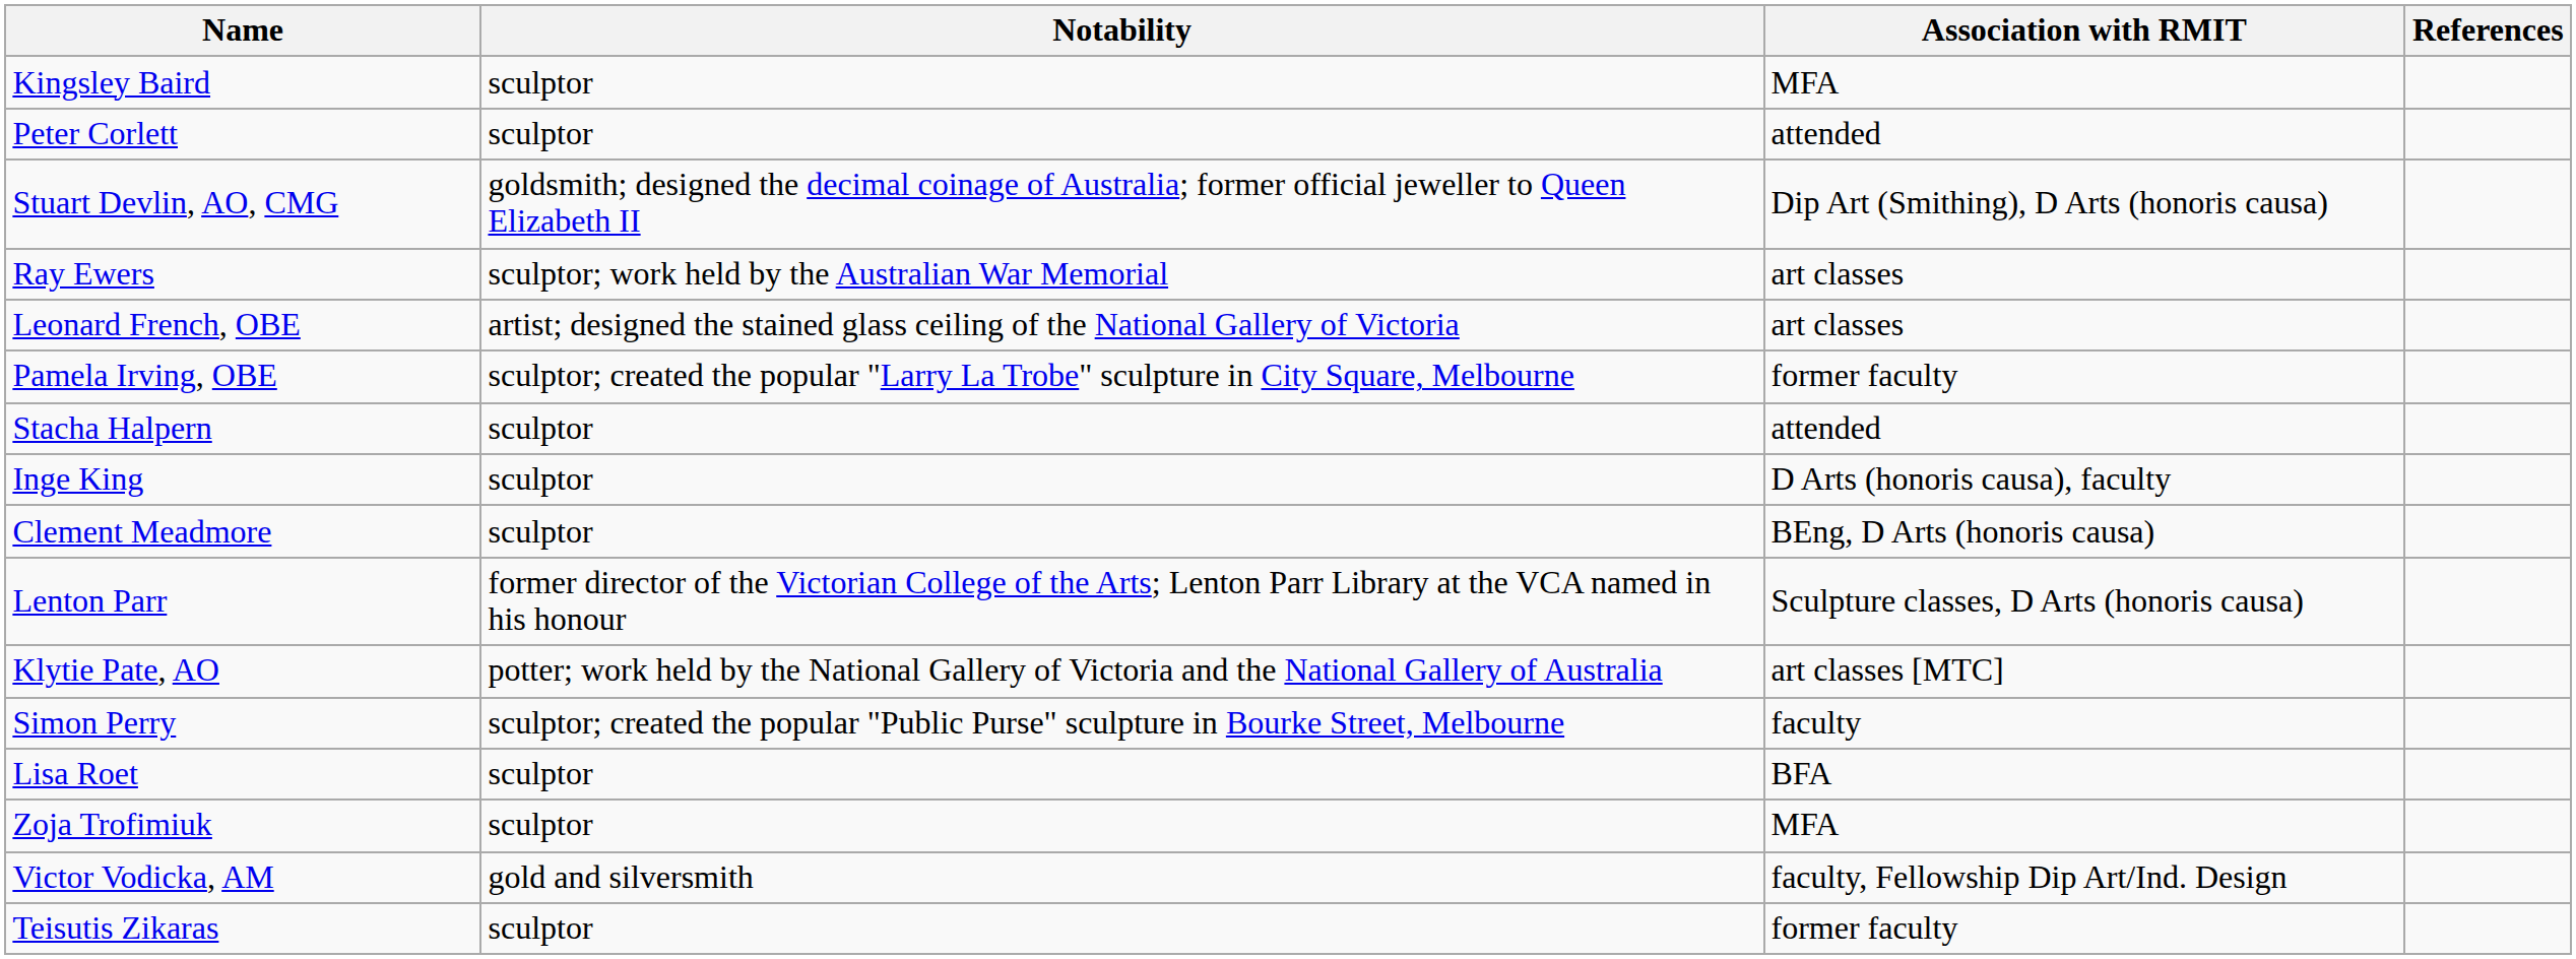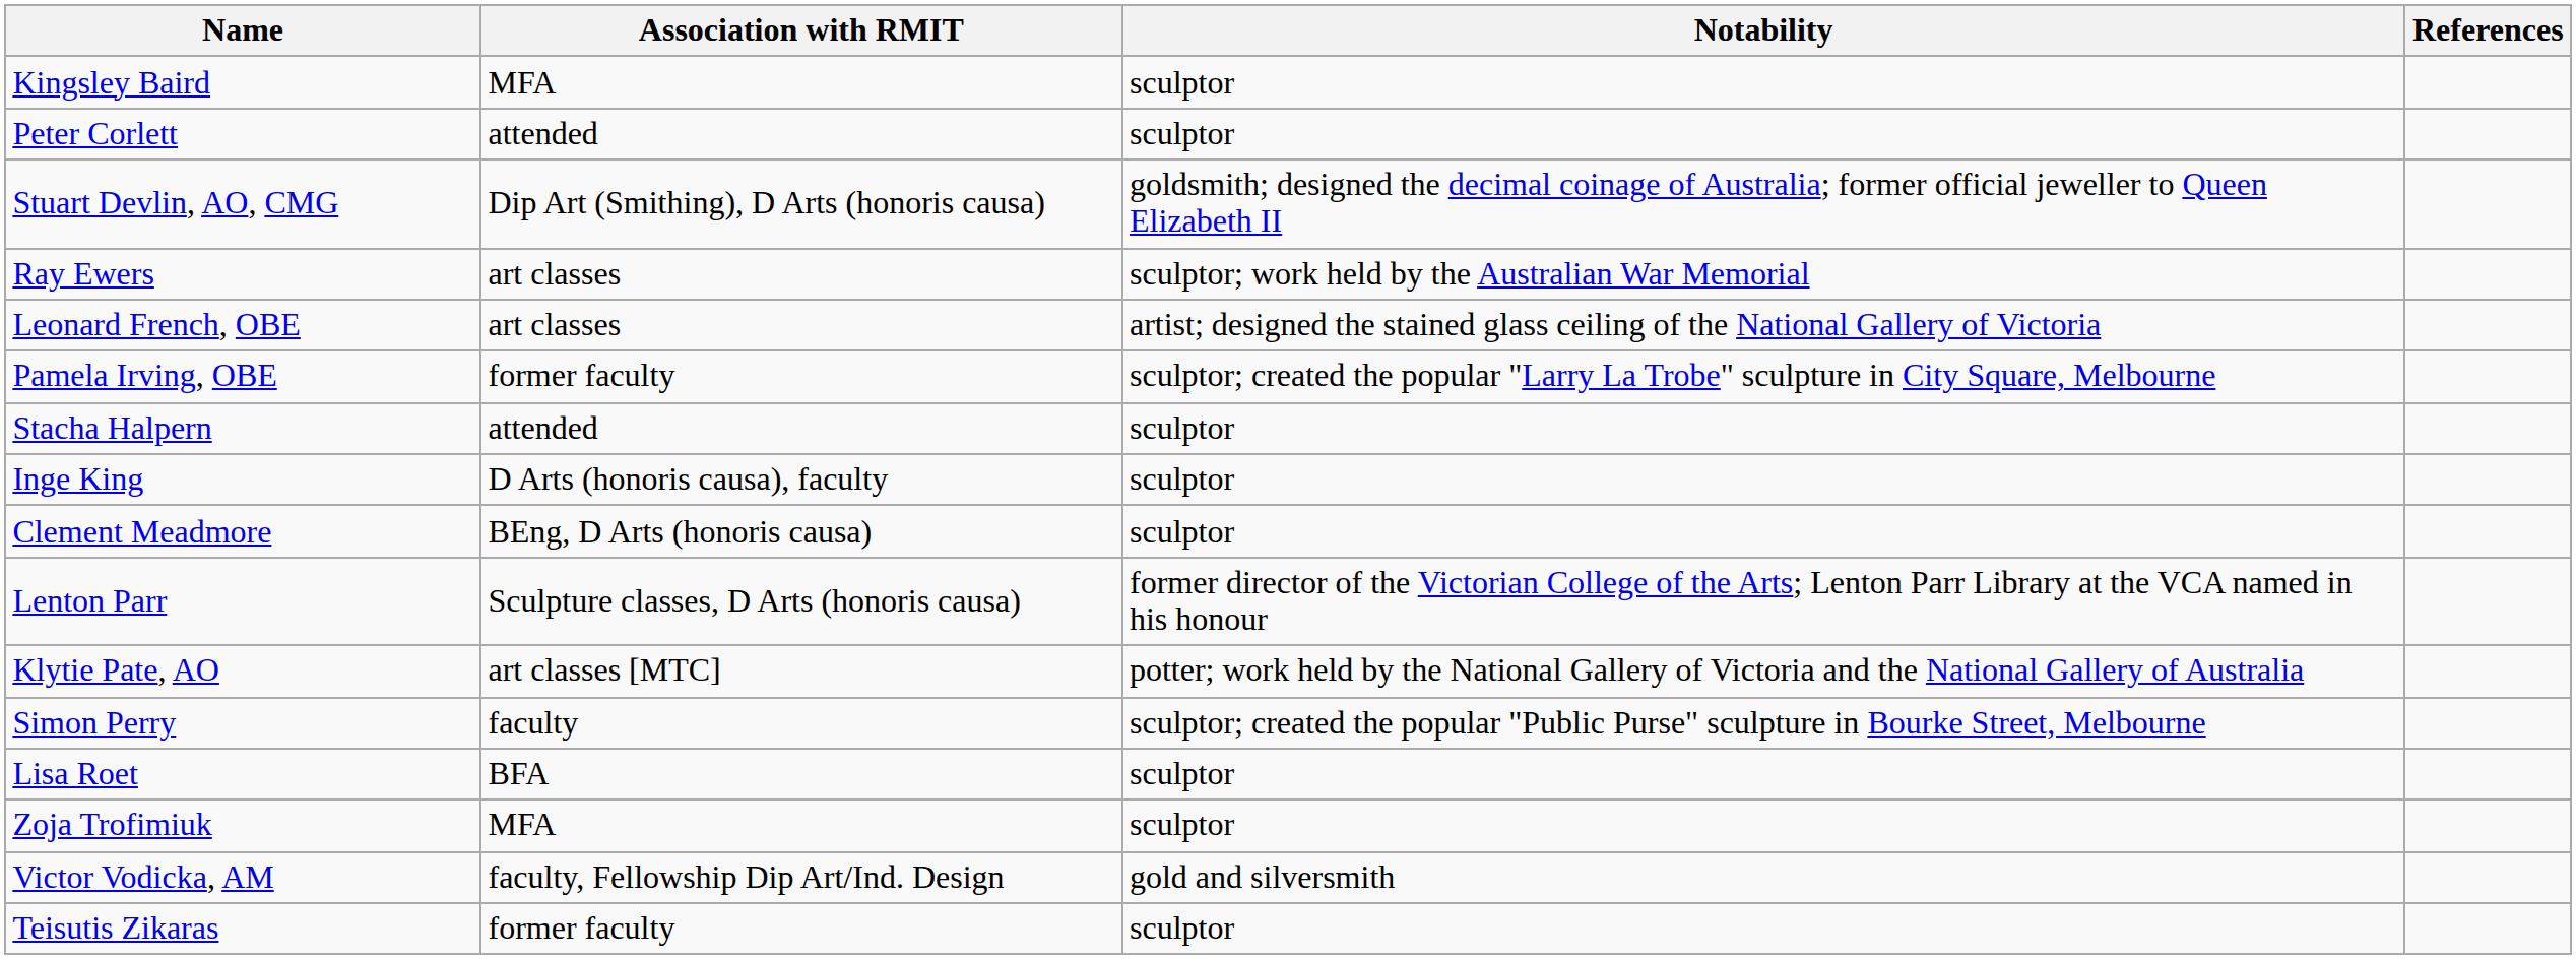columns swapped: Association with RMIT <-> Notability
